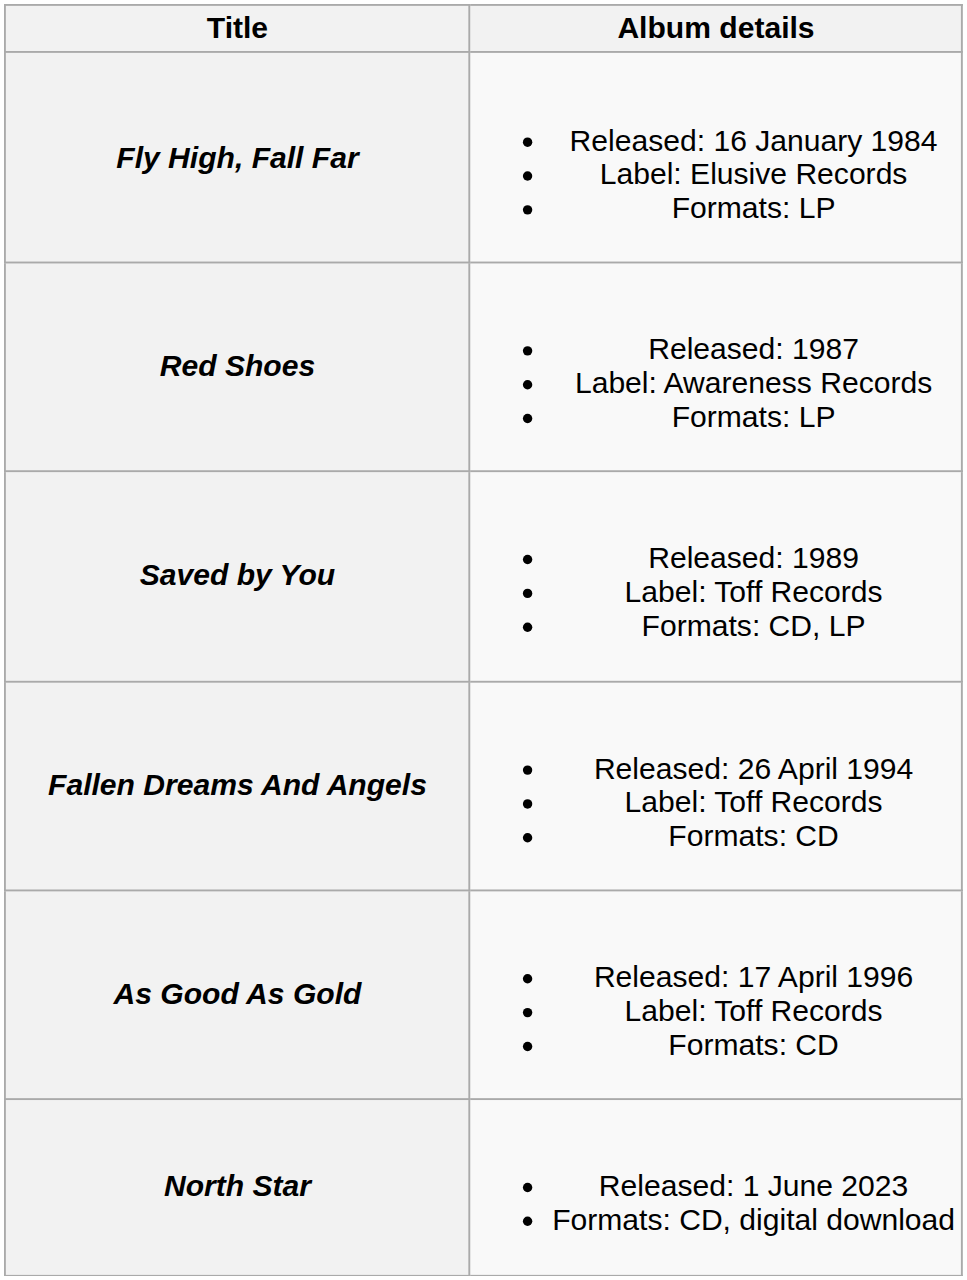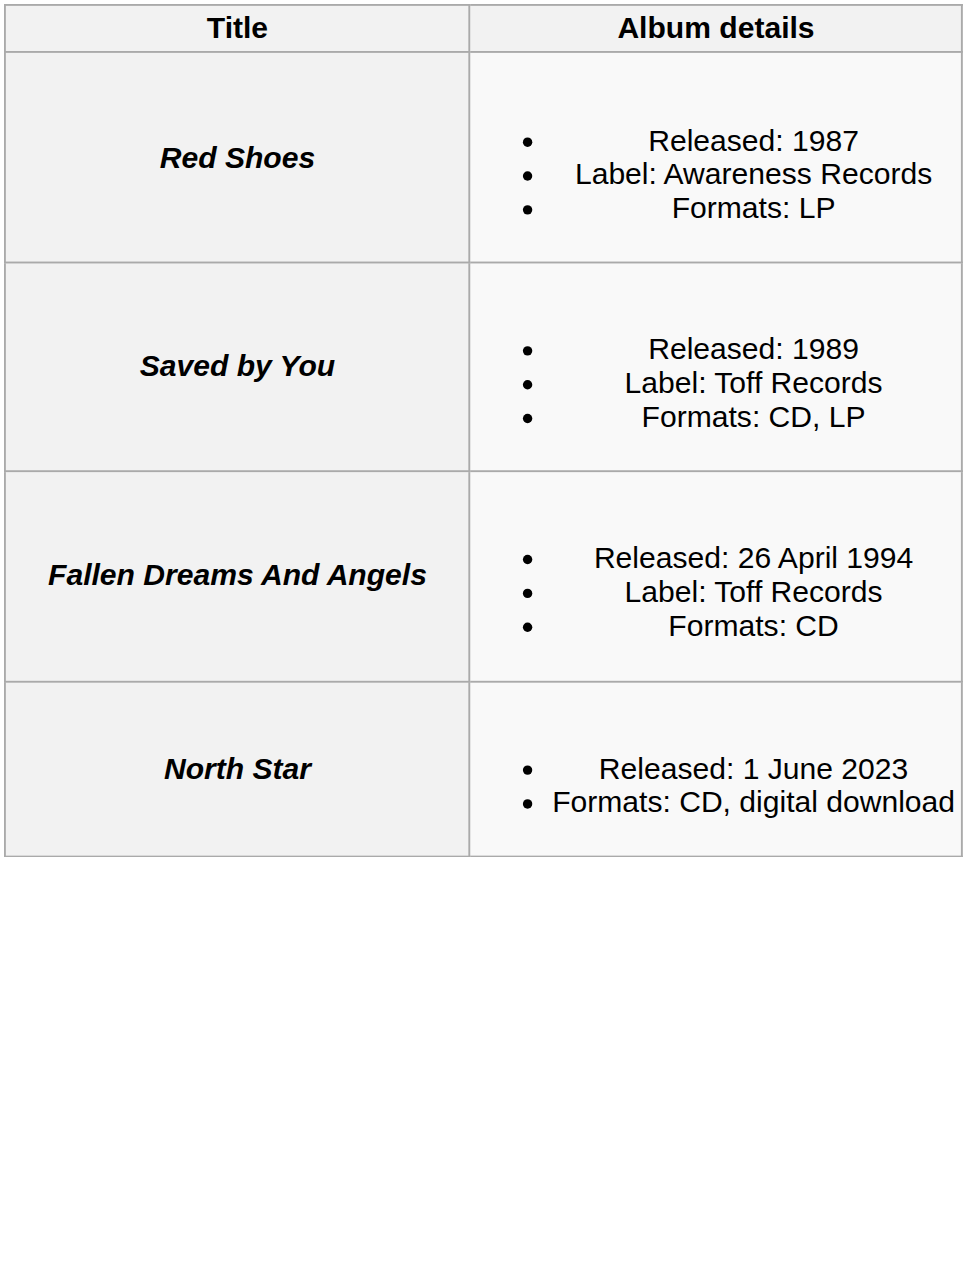- row: Fly High, Fall Far | Released: 16 January 1984 Label: Elusive Records Formats: LP
- row: As Good As Gold | Released: 17 April 1996 Label: Toff Records Formats: CD
